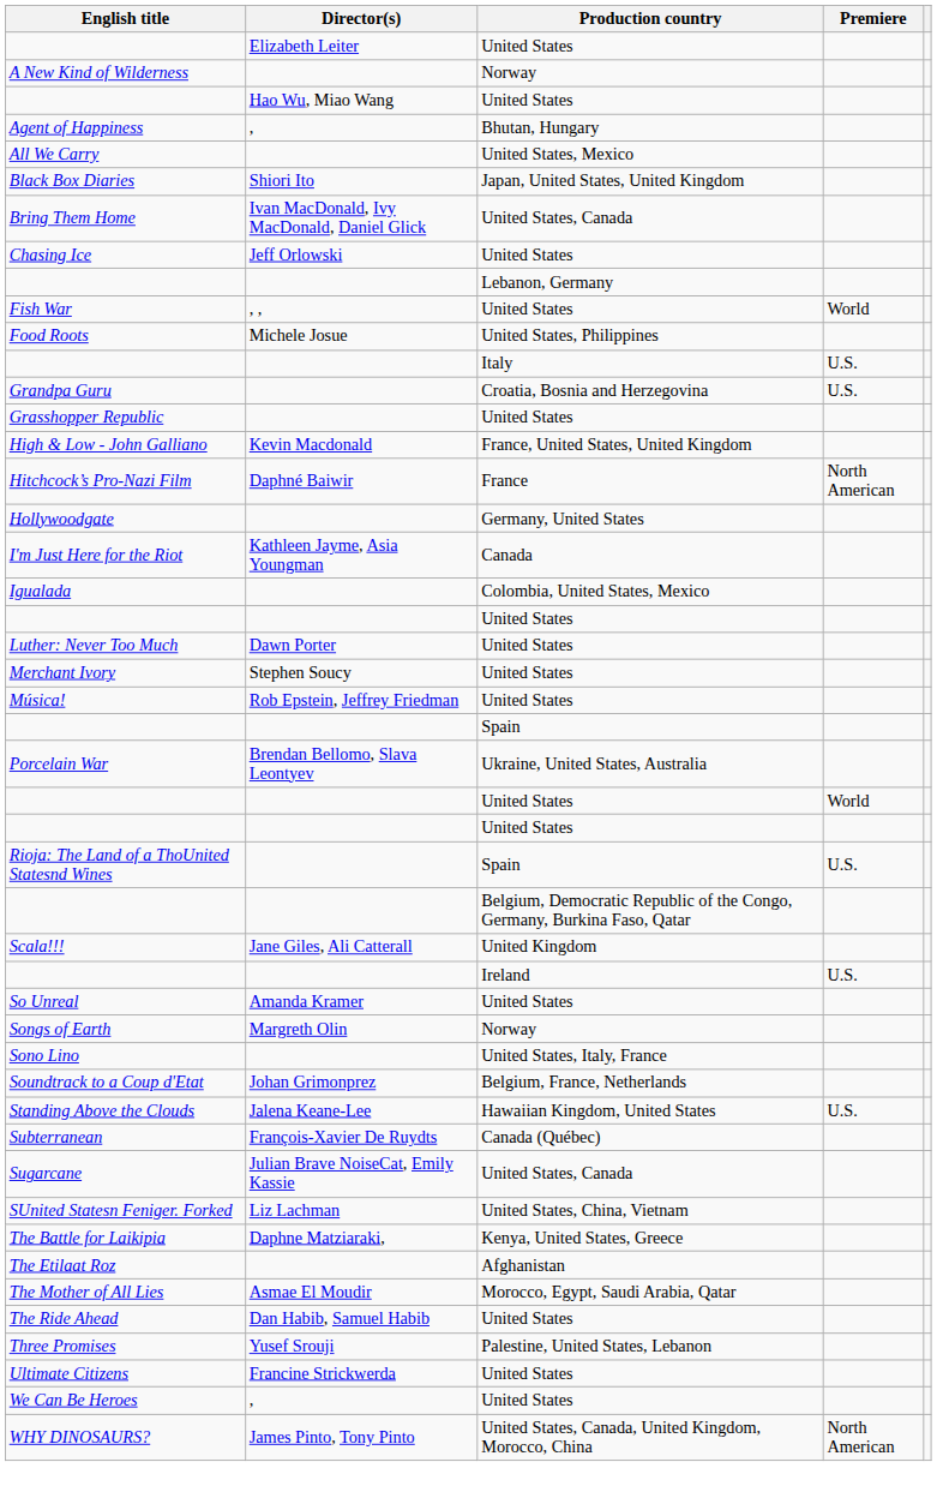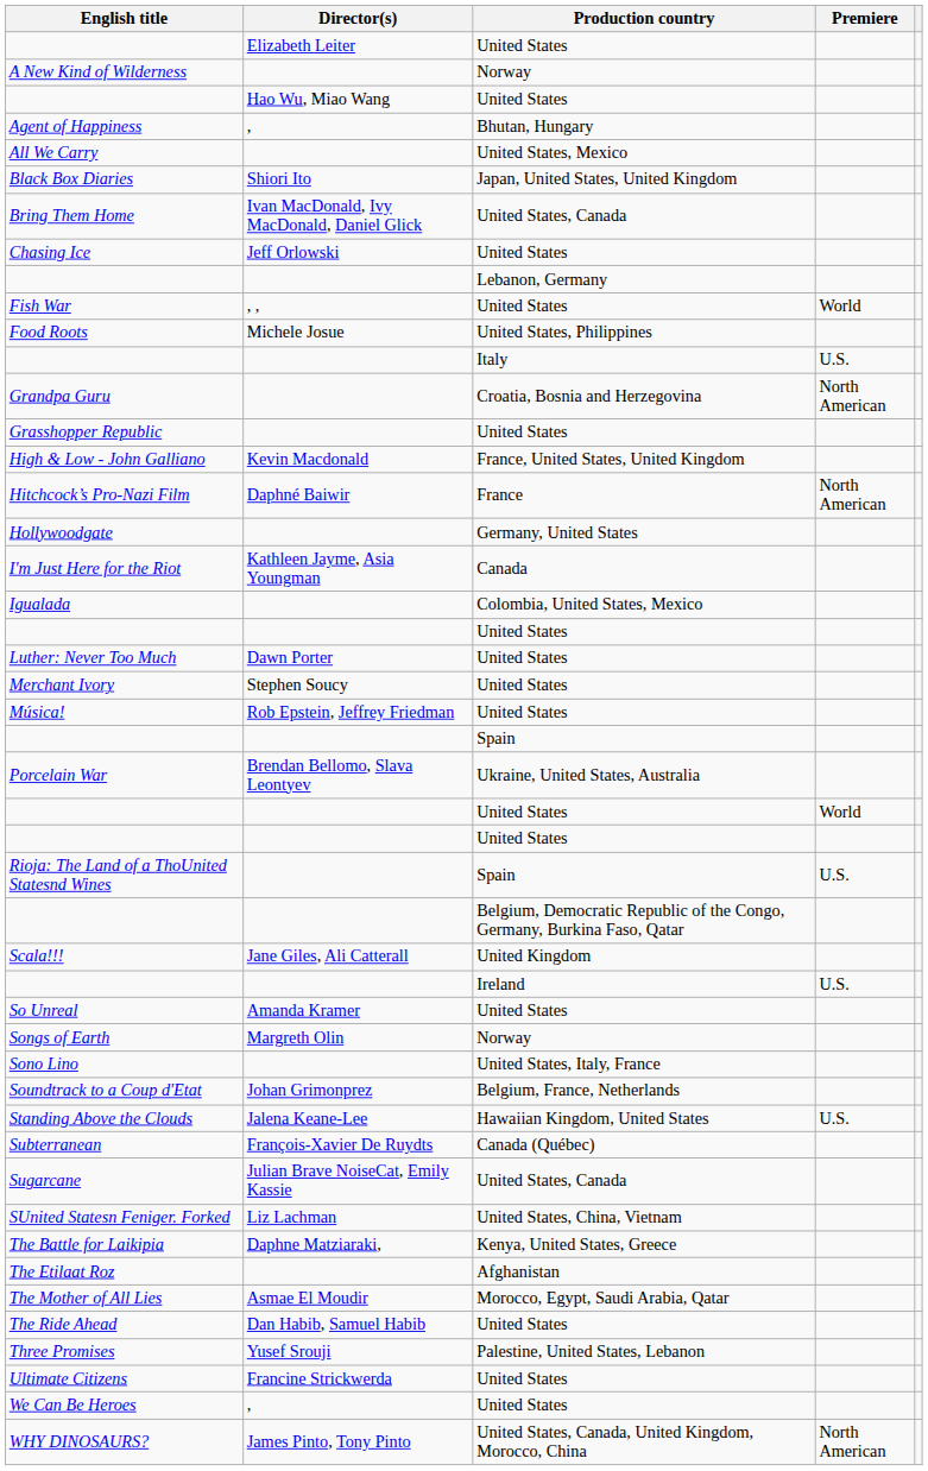Grandpa Guru | Premiere: U.S. -> North American
